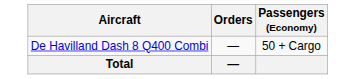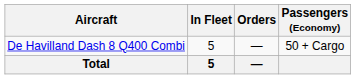+ column: In Fleet | 5 | 5
